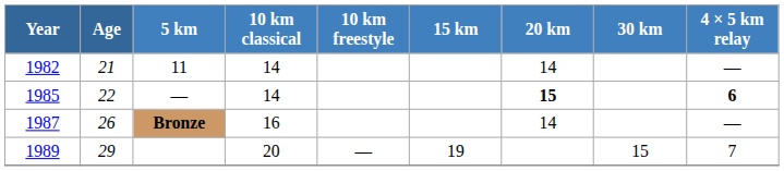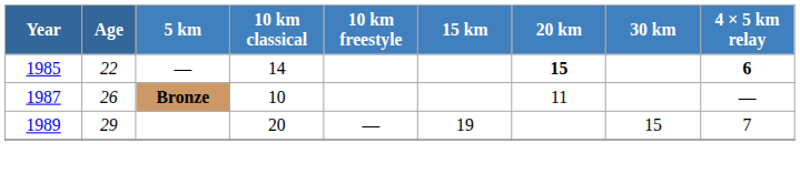- row: 1982 | 21 | 11 | 14 | 14 | —
1987 | 10 km classical: 16 -> 10
1987 | 20 km: 14 -> 11
